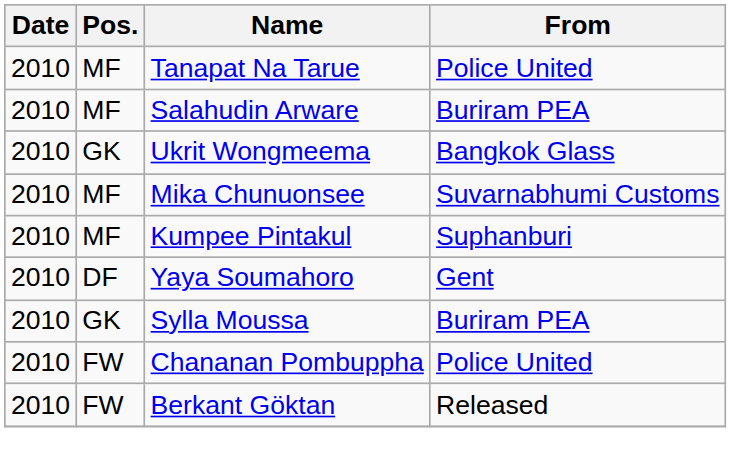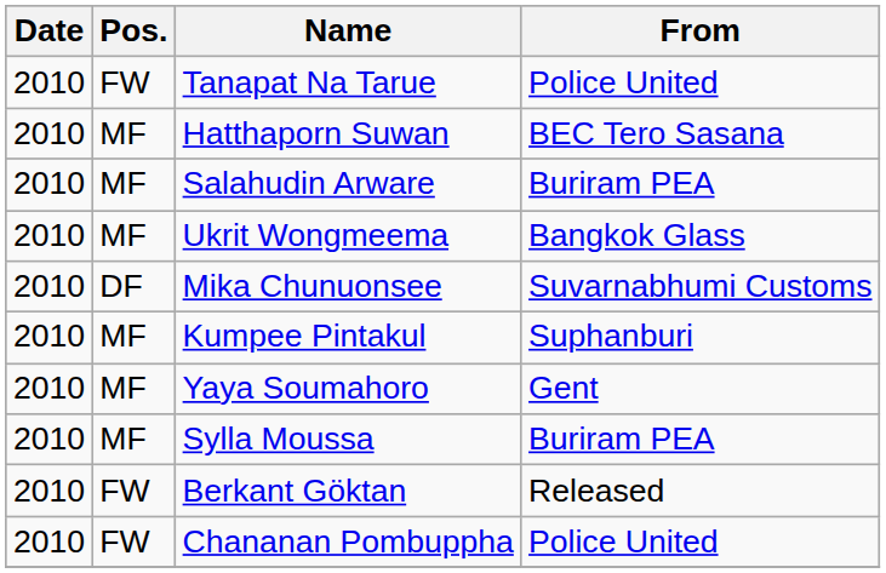Tanapat Na Tarue | Pos.: MF -> FW
+ row: 2010 | MF | Hatthaporn Suwan | BEC Tero Sasana
Ukrit Wongmeema | Pos.: GK -> MF
Mika Chunuonsee | Pos.: MF -> DF
Yaya Soumahoro | Pos.: DF -> MF
Sylla Moussa | Pos.: GK -> MF
rows swapped: Berkant Göktan <-> Chananan Pombuppha
